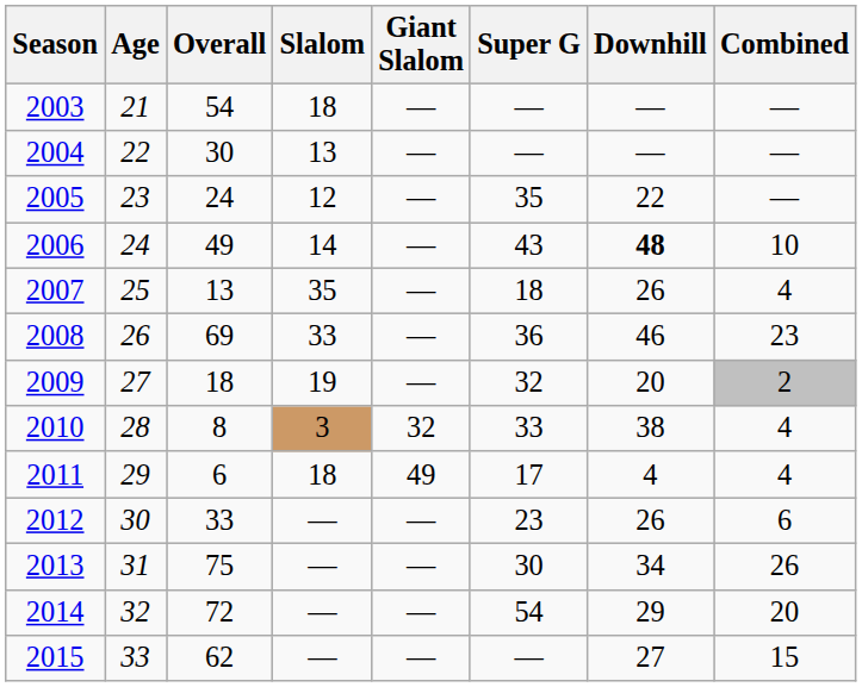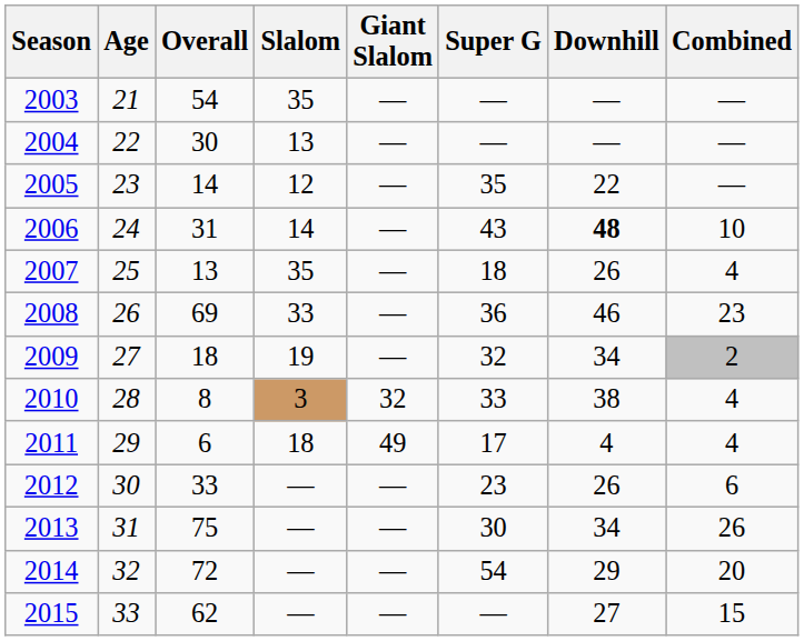2003 | Slalom: 18 -> 35
2005 | Overall: 24 -> 14
2006 | Overall: 49 -> 31
2009 | Downhill: 20 -> 34
